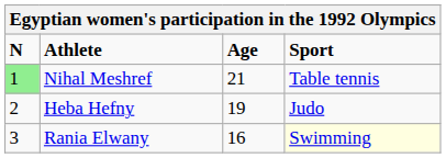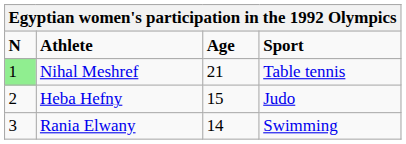Heba Hefny | Age: 19 -> 15
Rania Elwany | Age: 16 -> 14
Rania Elwany | Sport: lightyellow background -> no background
